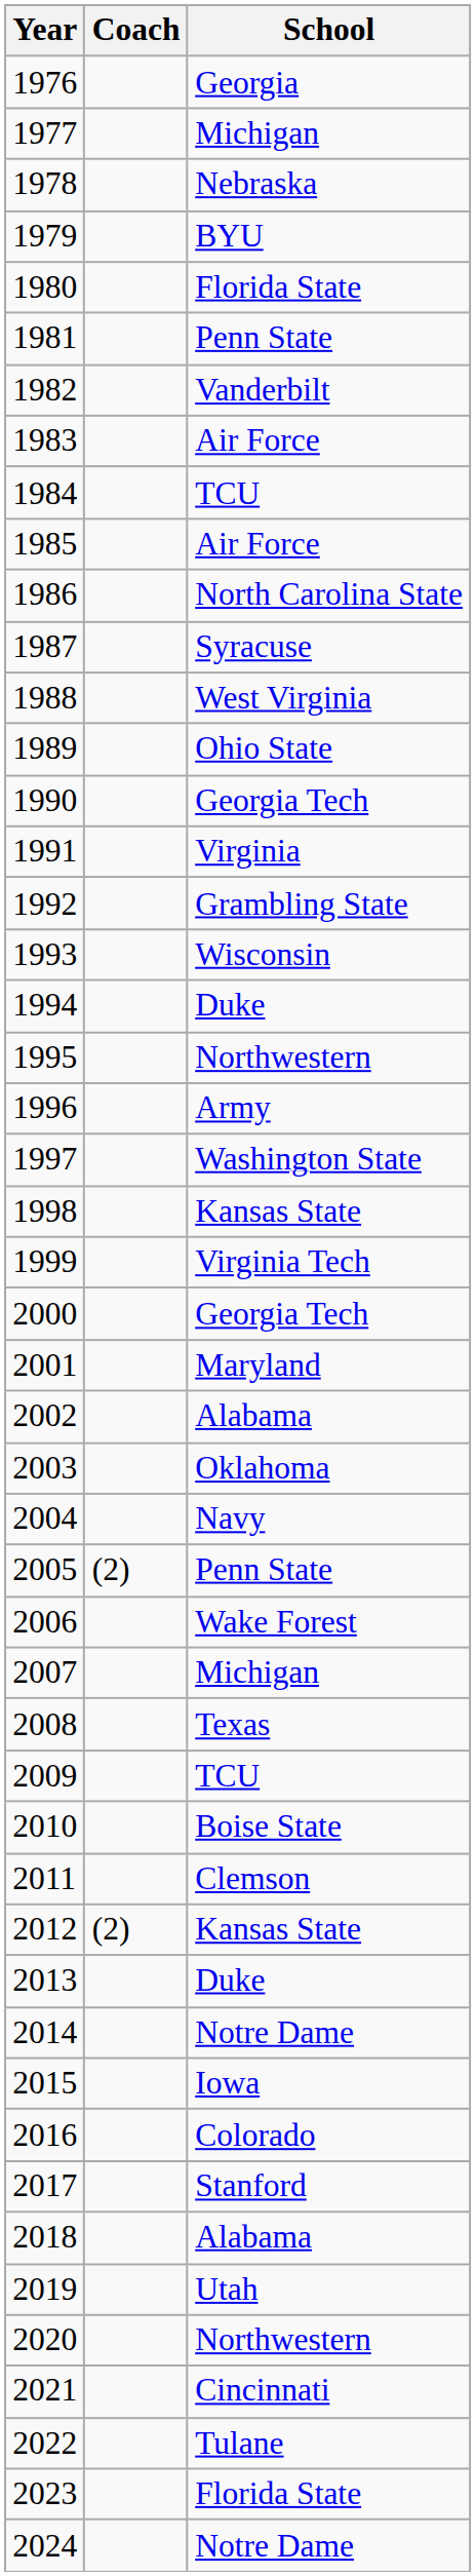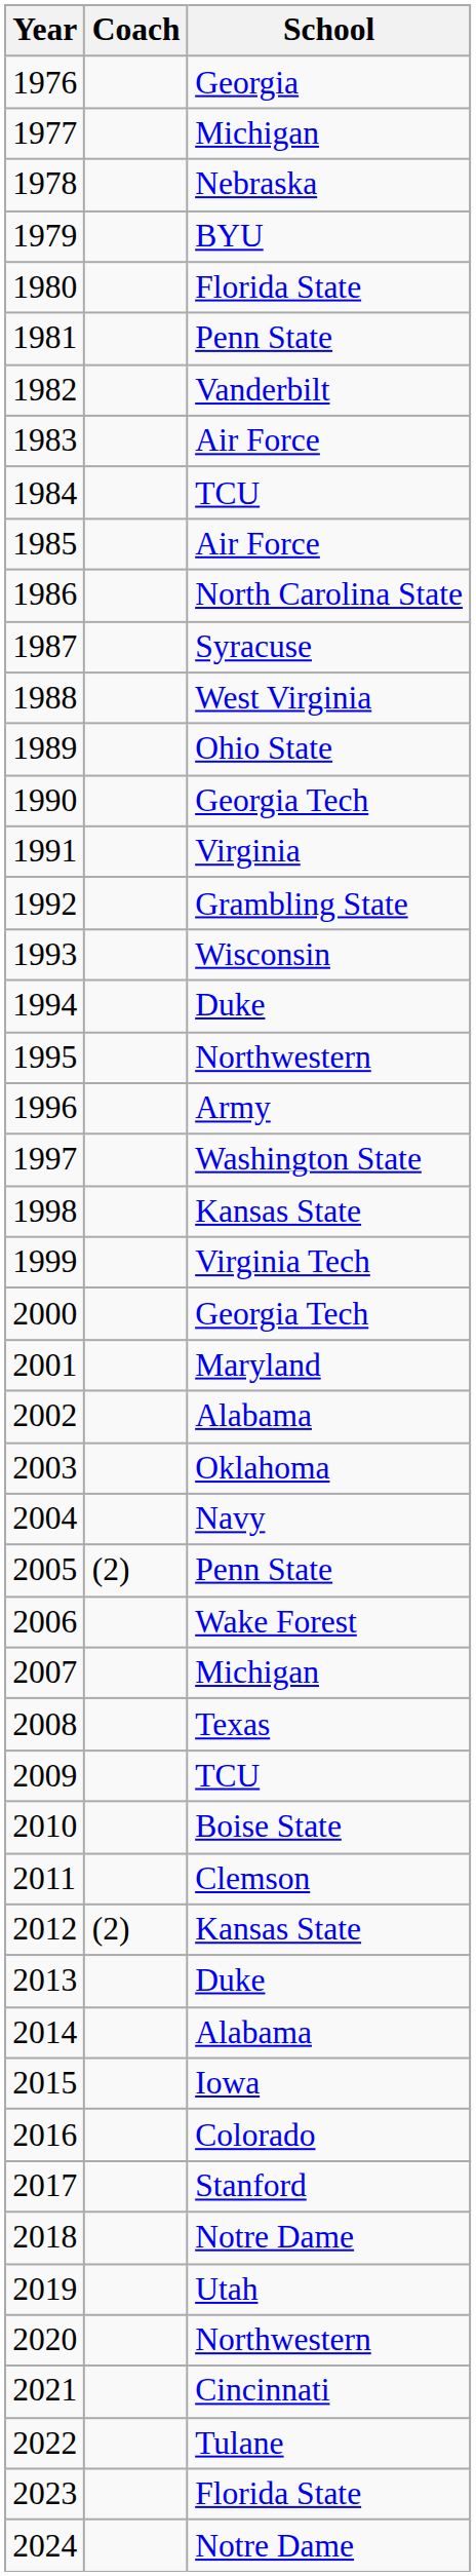2014 | School: Notre Dame -> Alabama
2018 | School: Alabama -> Notre Dame
